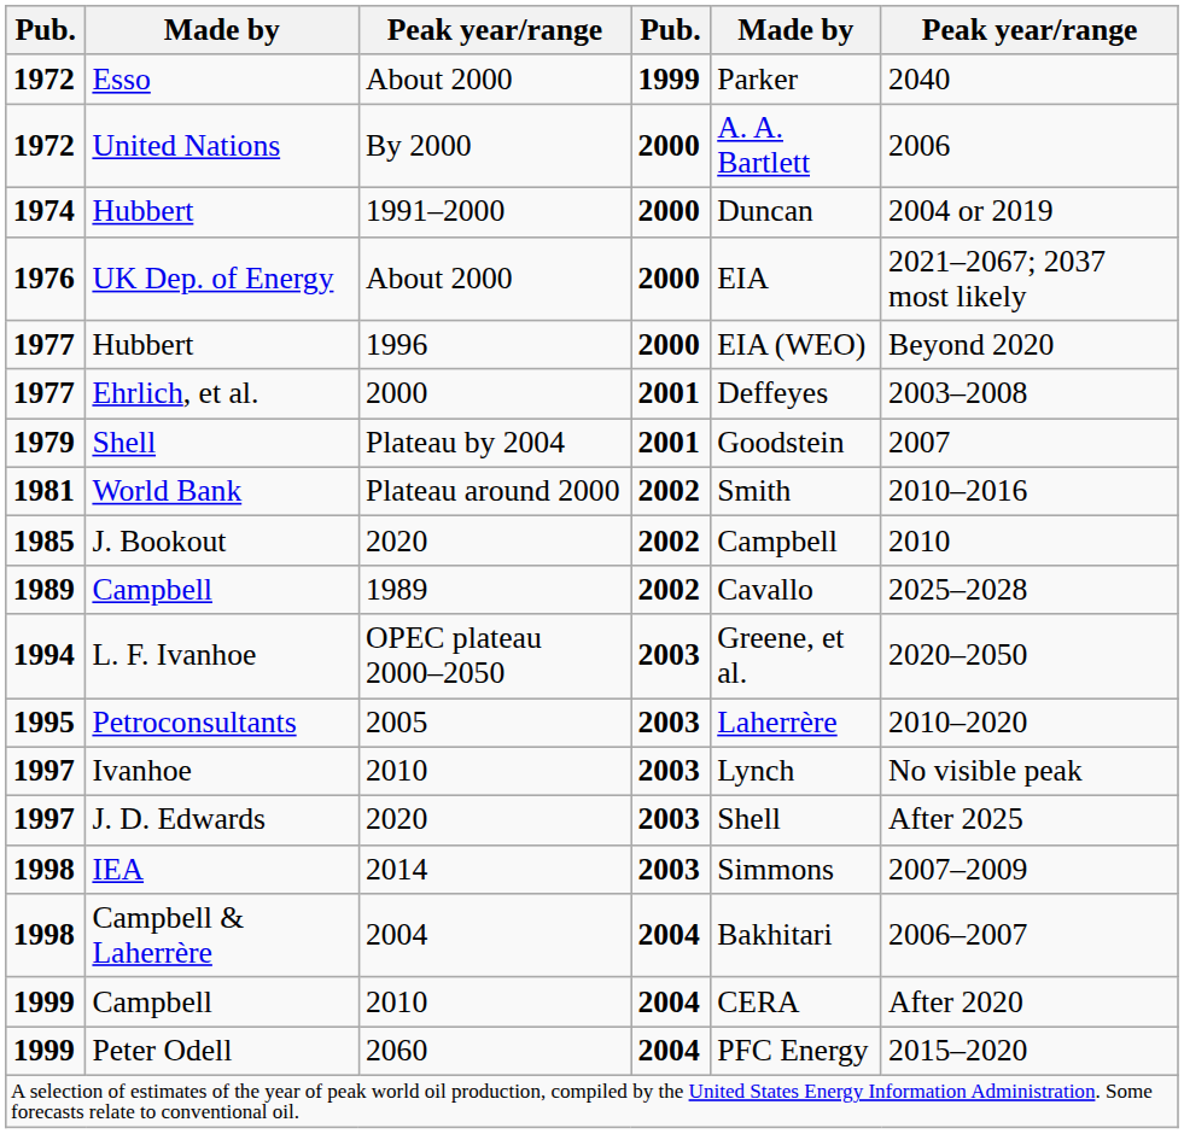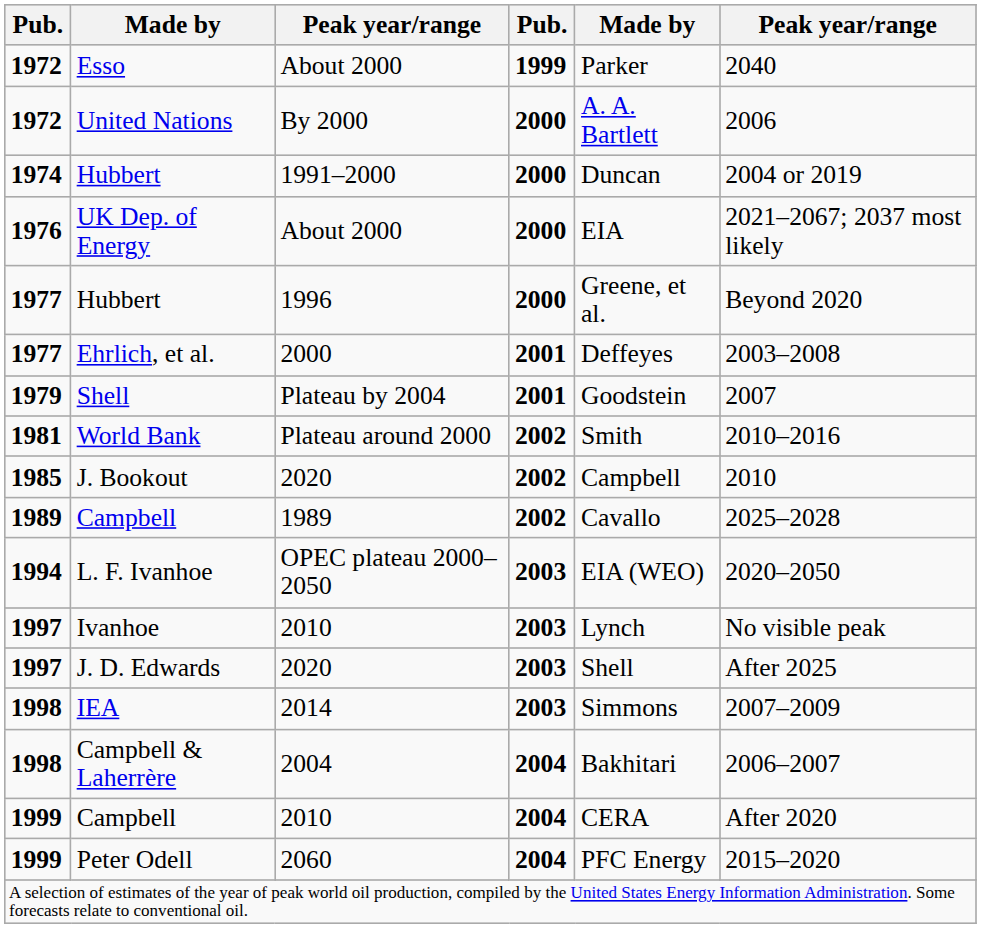Hubbert / 1996 | column 5: EIA (WEO) -> Greene, et al.
L. F. Ivanhoe | column 5: Greene, et al. -> EIA (WEO)
- row: 1995 | Petroconsultants | 2005 | 2003 | Laherrère | 2010–2020
